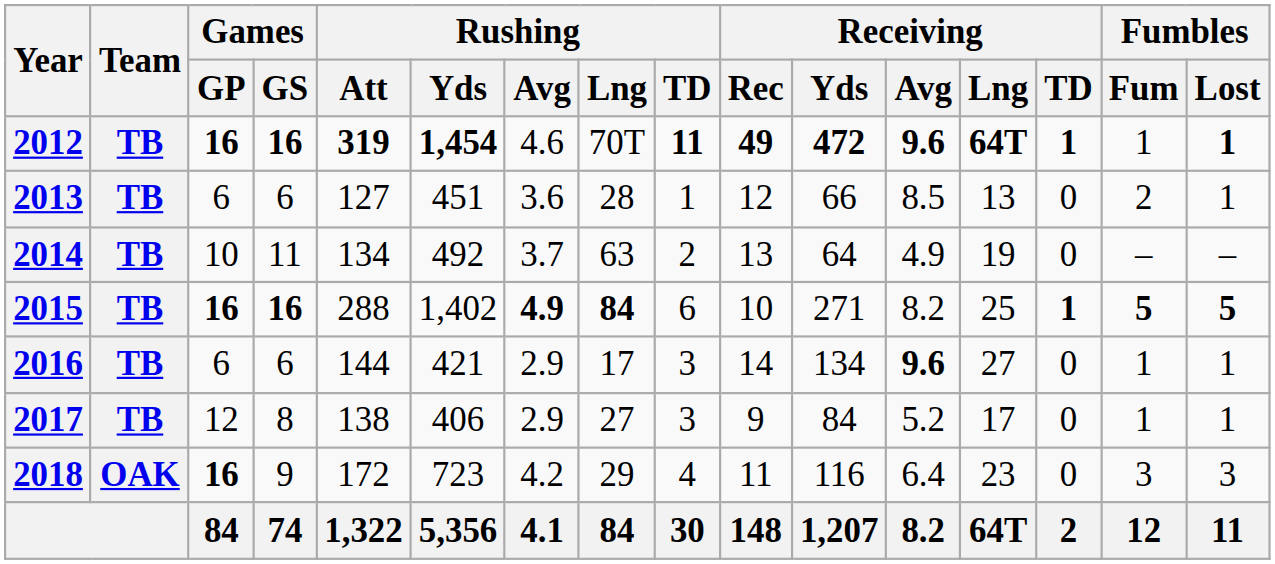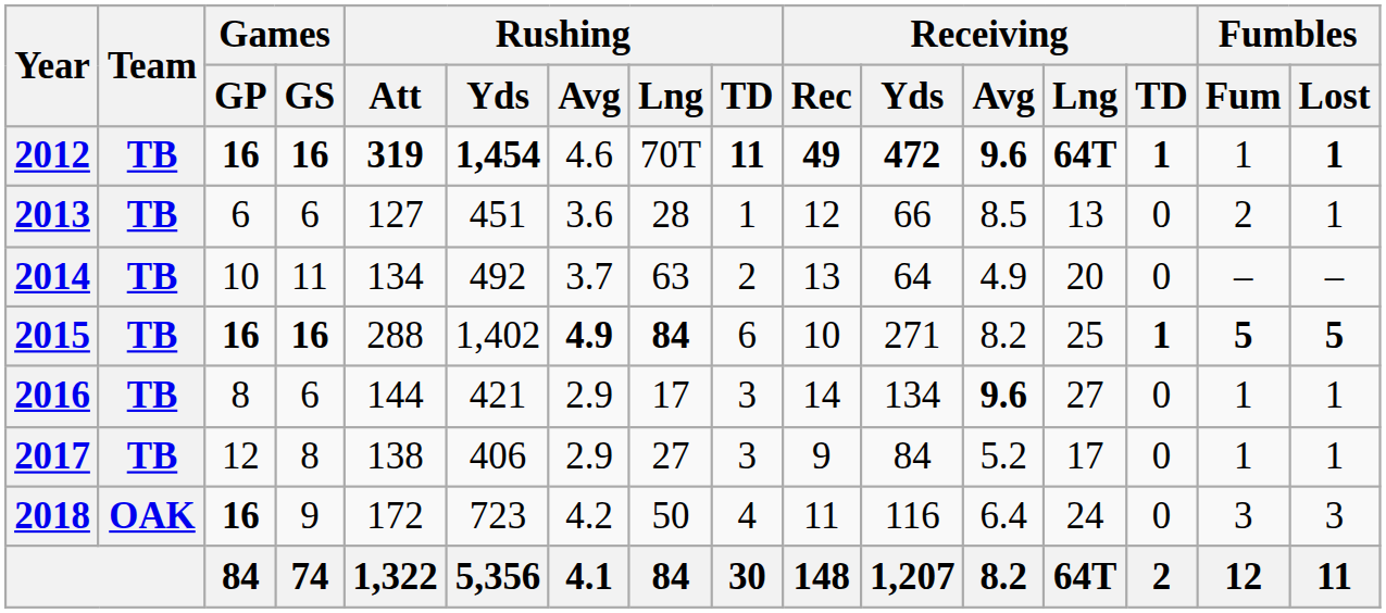2014 | Receiving / Lng: 19 -> 20
2016 | Games / GP: 6 -> 8
2018 | Rushing / Lng: 29 -> 50
2018 | Receiving / Lng: 23 -> 24
